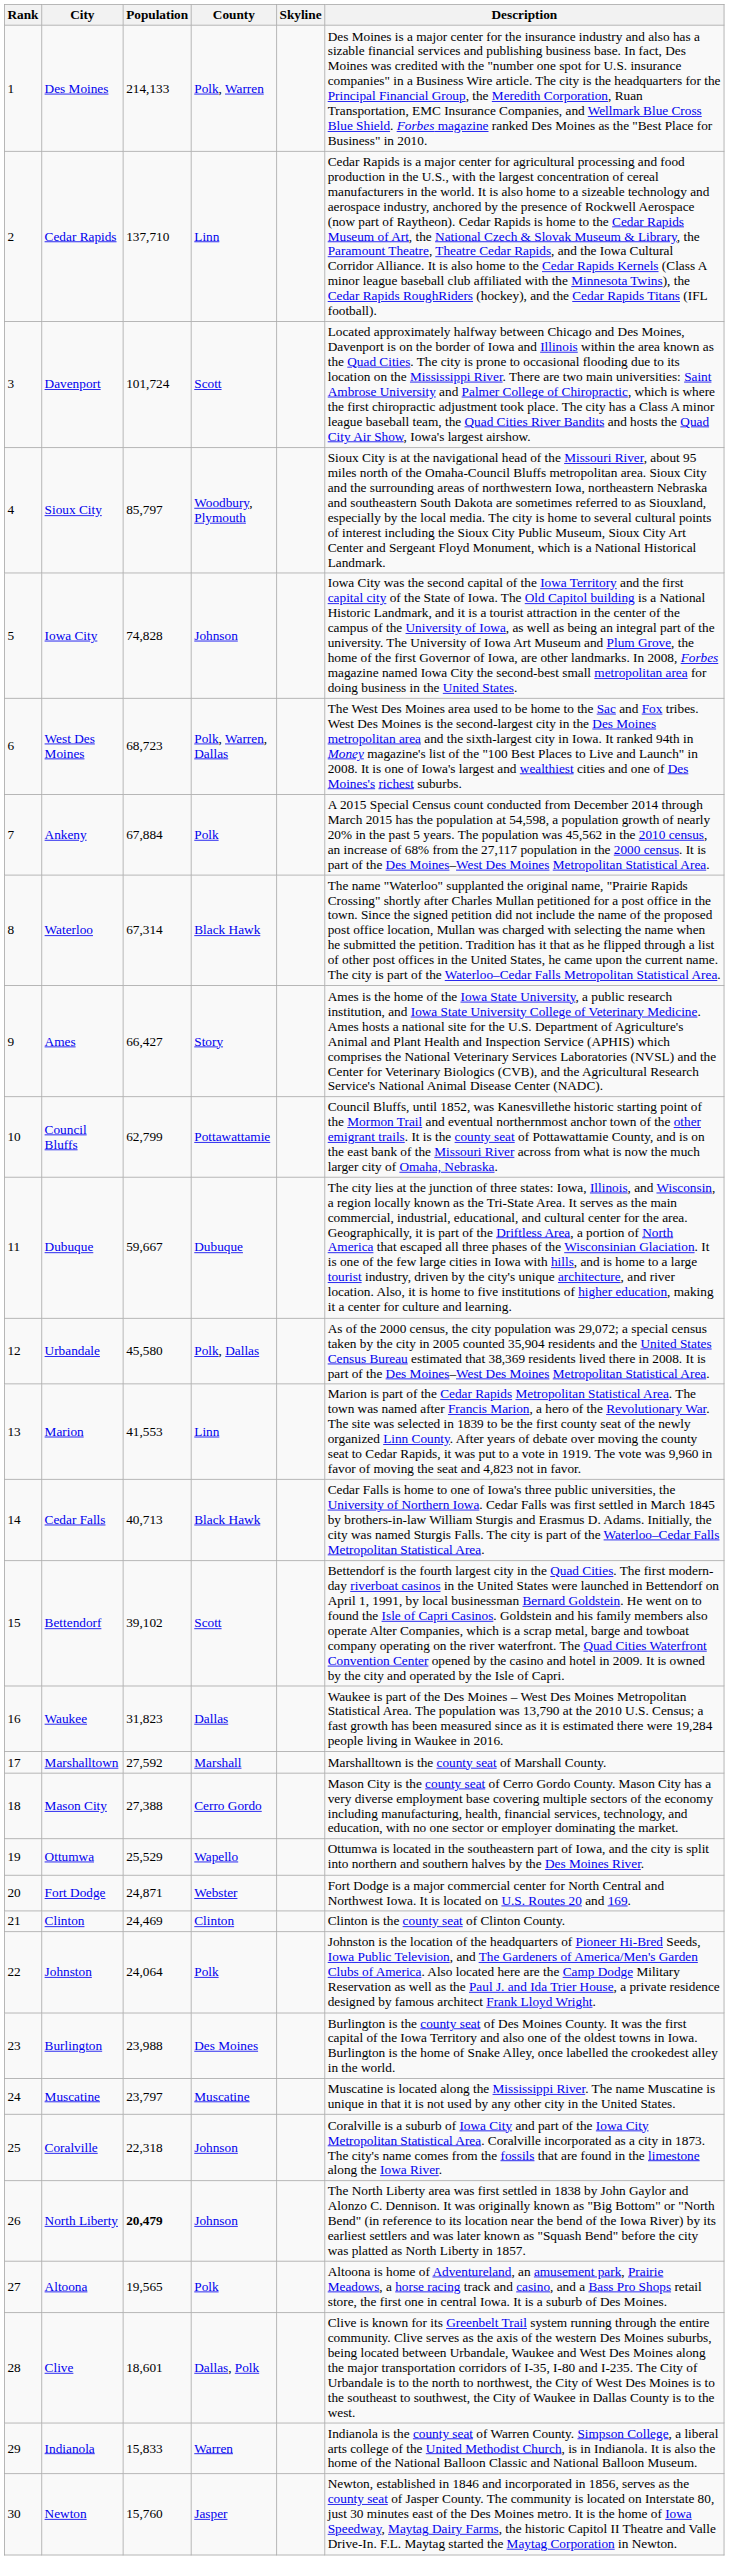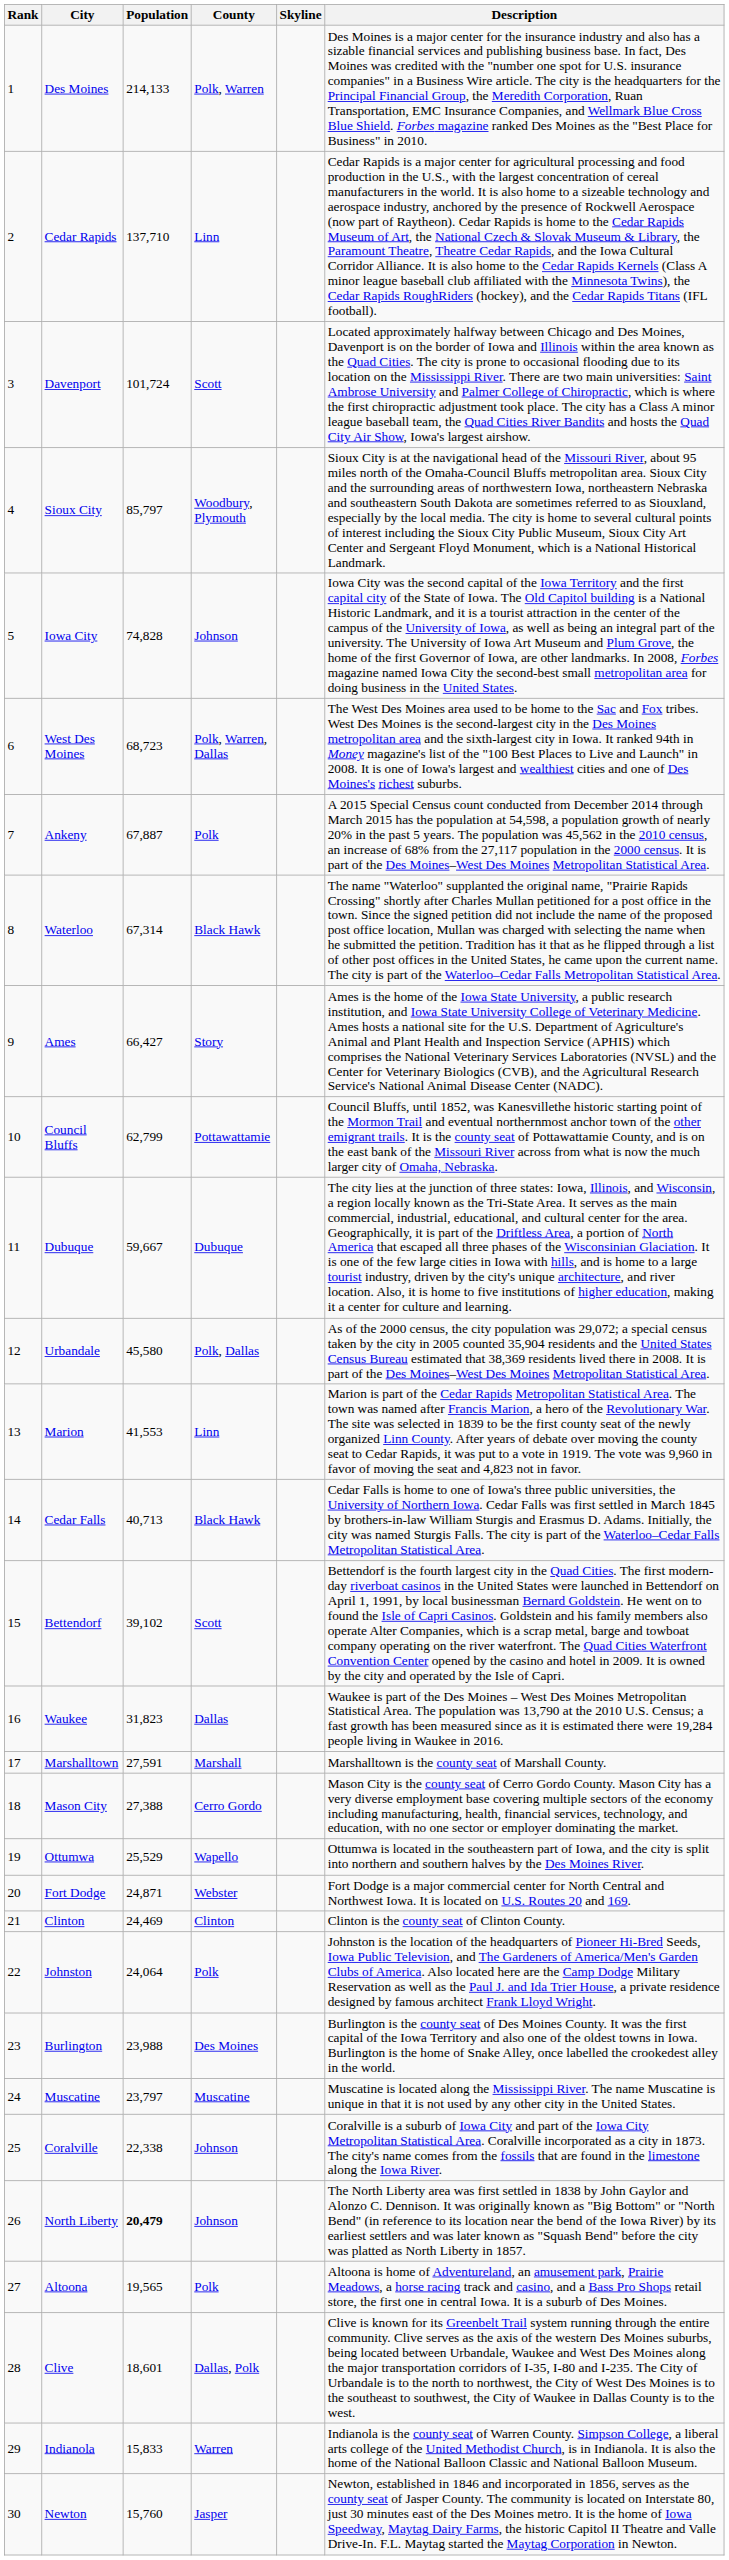Ankeny | Population: 67,884 -> 67,887
Marshalltown | Population: 27,592 -> 27,591
Coralville | Population: 22,318 -> 22,338
